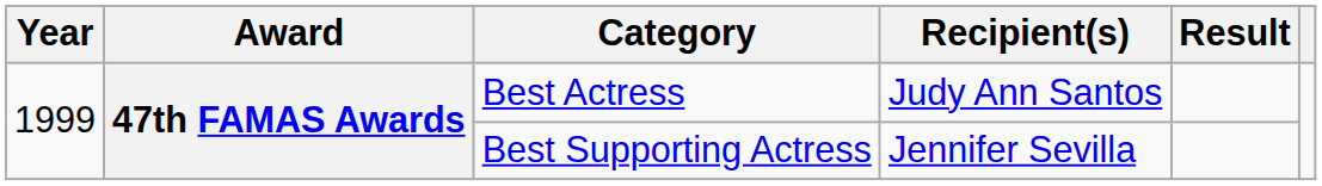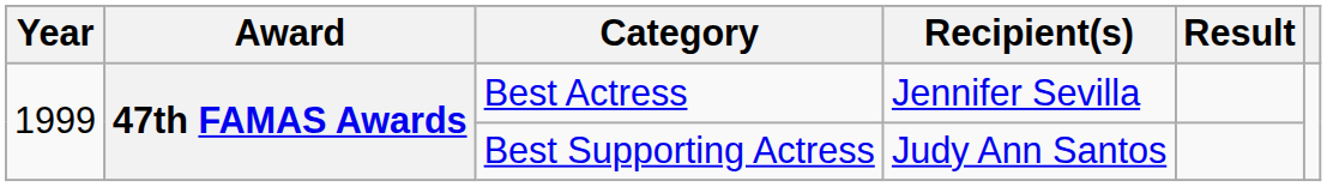Best Actress | Recipient(s): Judy Ann Santos -> Jennifer Sevilla
Best Supporting Actress | Recipient(s): Jennifer Sevilla -> Judy Ann Santos
